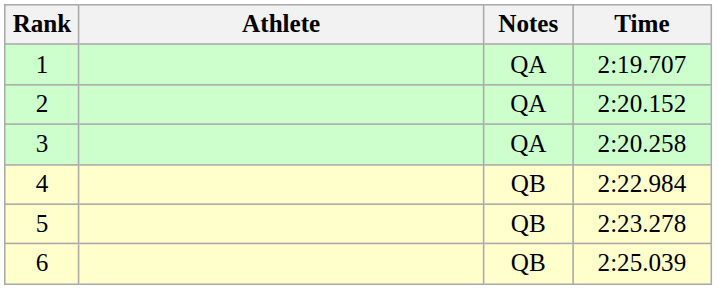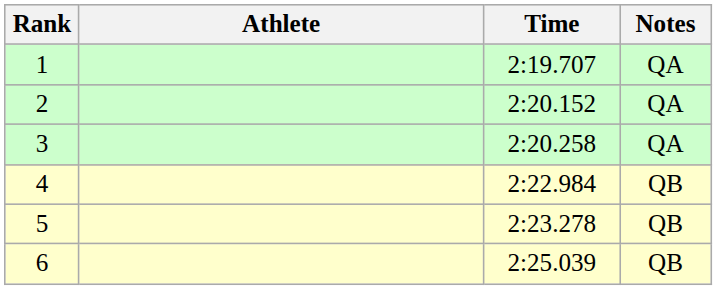columns swapped: Time <-> Notes
